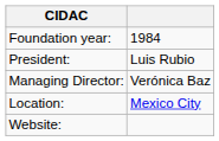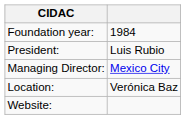Managing Director: | column 2: Verónica Baz -> Mexico City
Location: | column 2: Mexico City -> Verónica Baz
